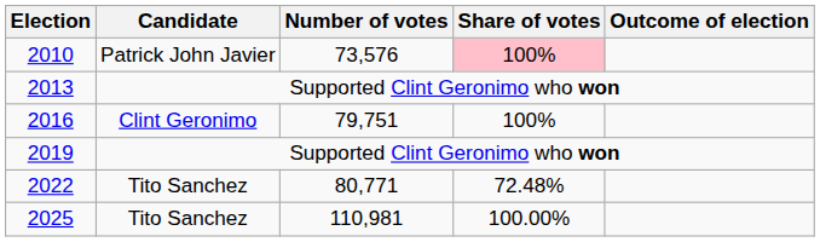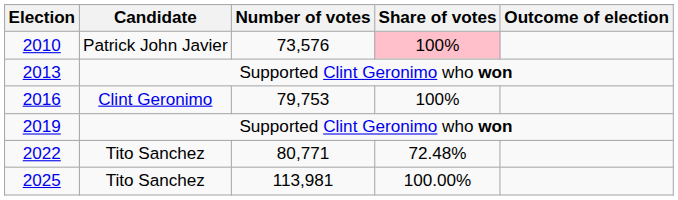2016 | Number of votes: 79,751 -> 79,753
2025 | Number of votes: 110,981 -> 113,981
